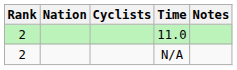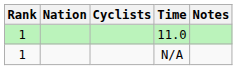11.0 | Rank: 2 -> 1
N/A | Rank: 2 -> 1
